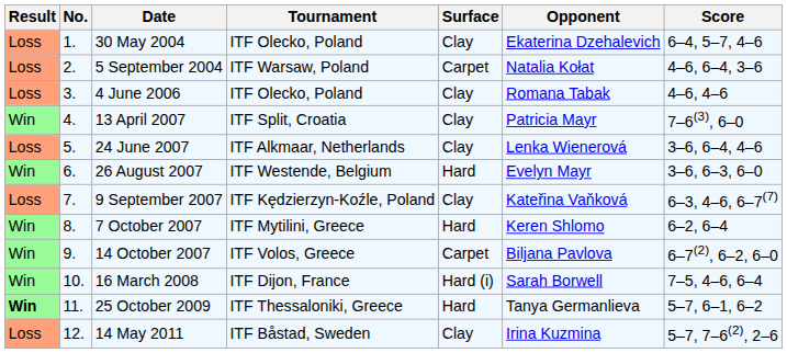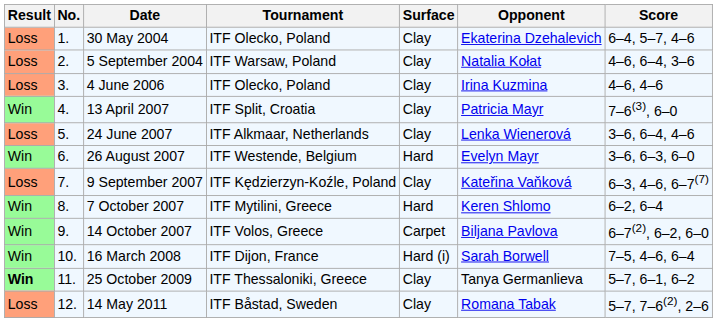5 September 2004 | Surface: Carpet -> Clay
4 June 2006 | Opponent: Romana Tabak -> Irina Kuzmina
25 October 2009 | Surface: Hard -> Clay
14 May 2011 | Opponent: Irina Kuzmina -> Romana Tabak
